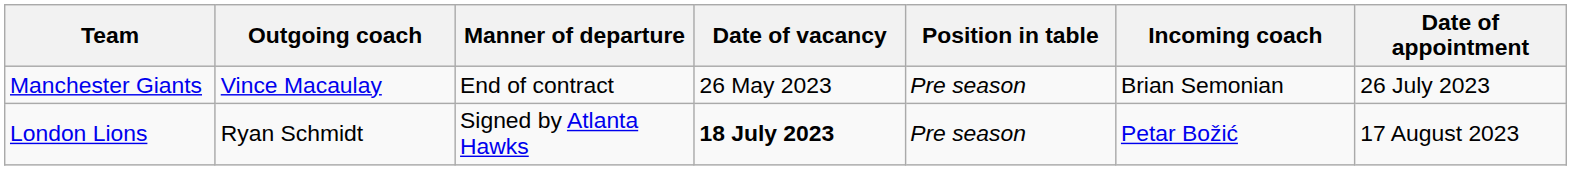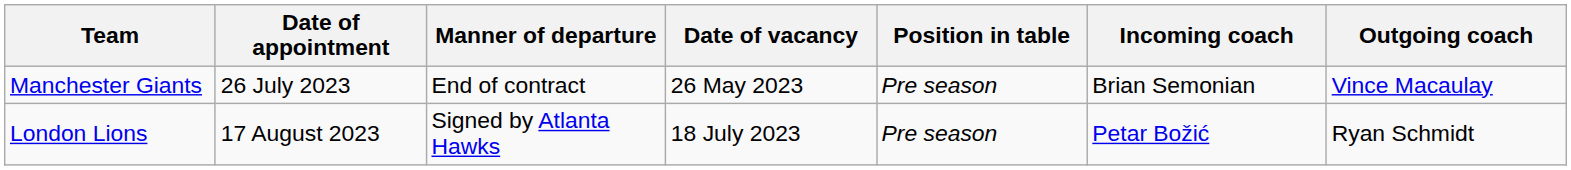columns swapped: Outgoing coach <-> Date of appointment
London Lions | Date of vacancy: bold -> normal
